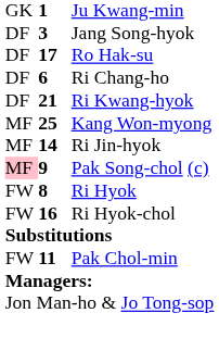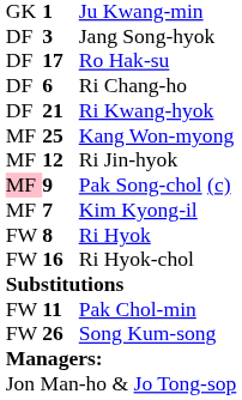Ri Jin-hyok | column 2: 14 -> 12
+ row: MF | 7 | Kim Kyong-il
+ row: FW | 26 | Song Kum-song
